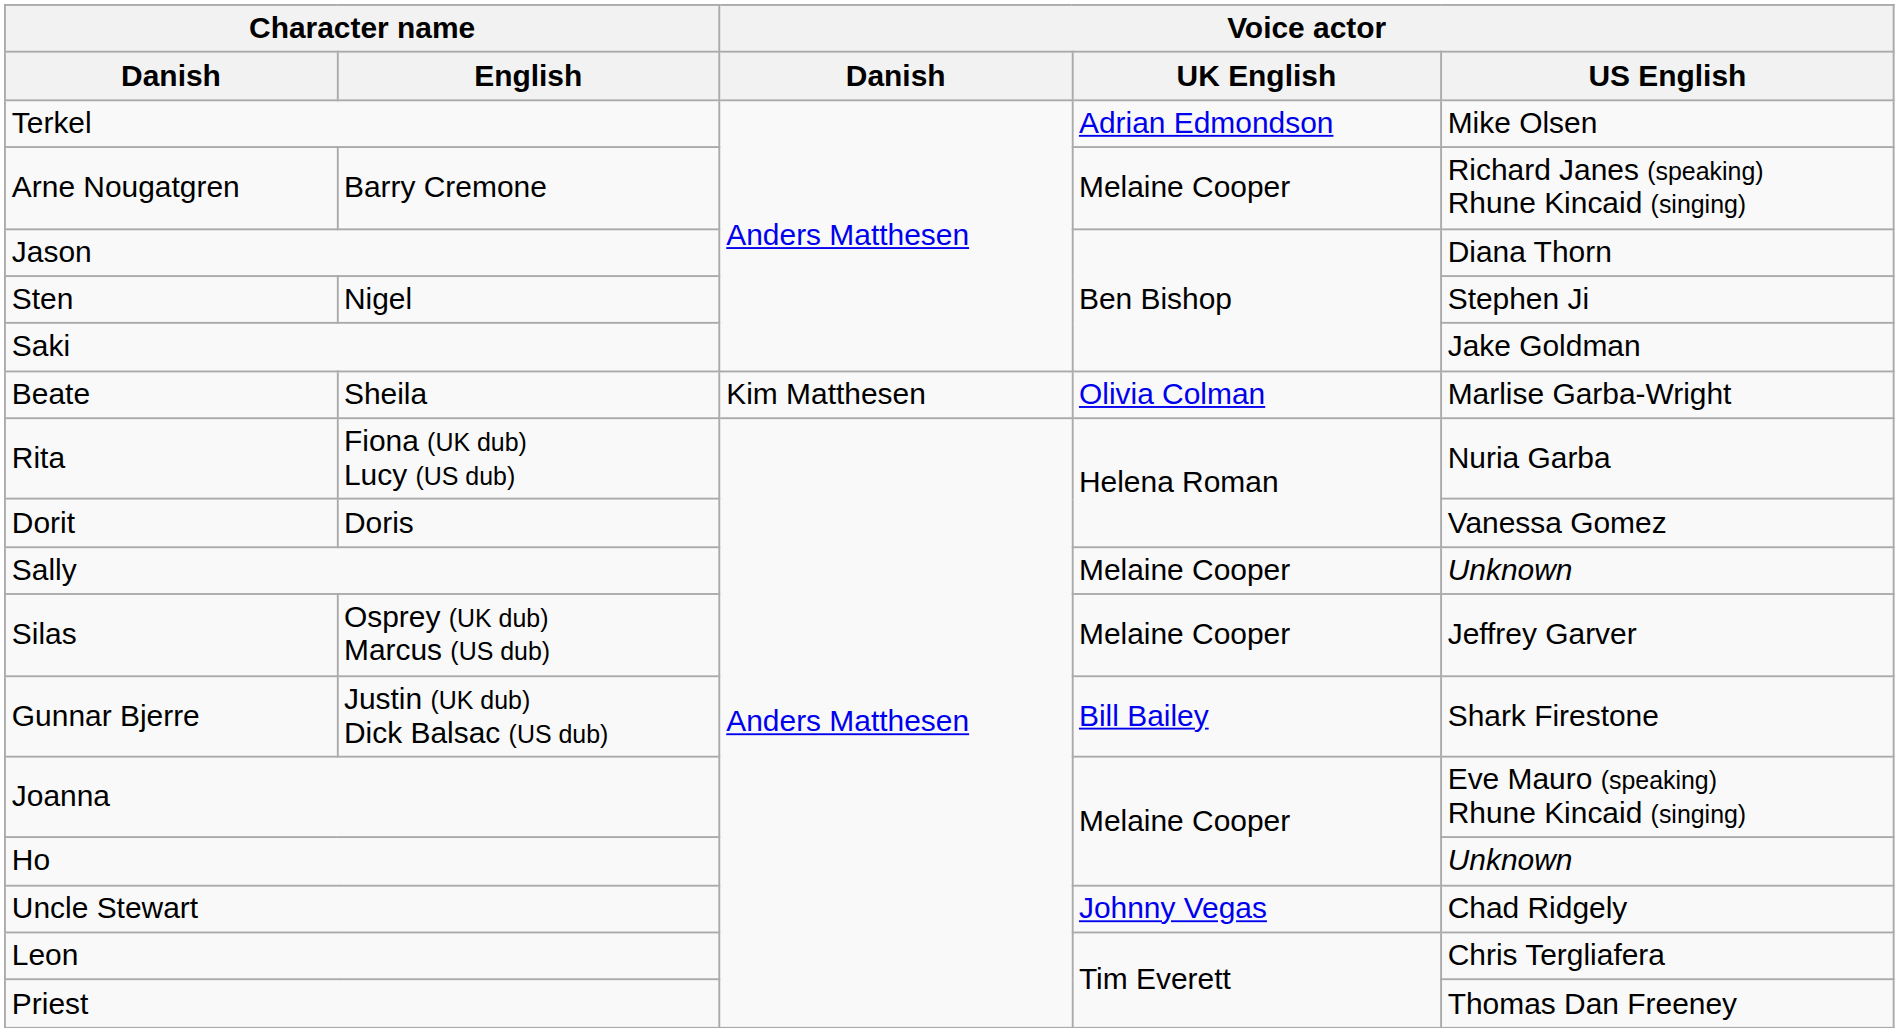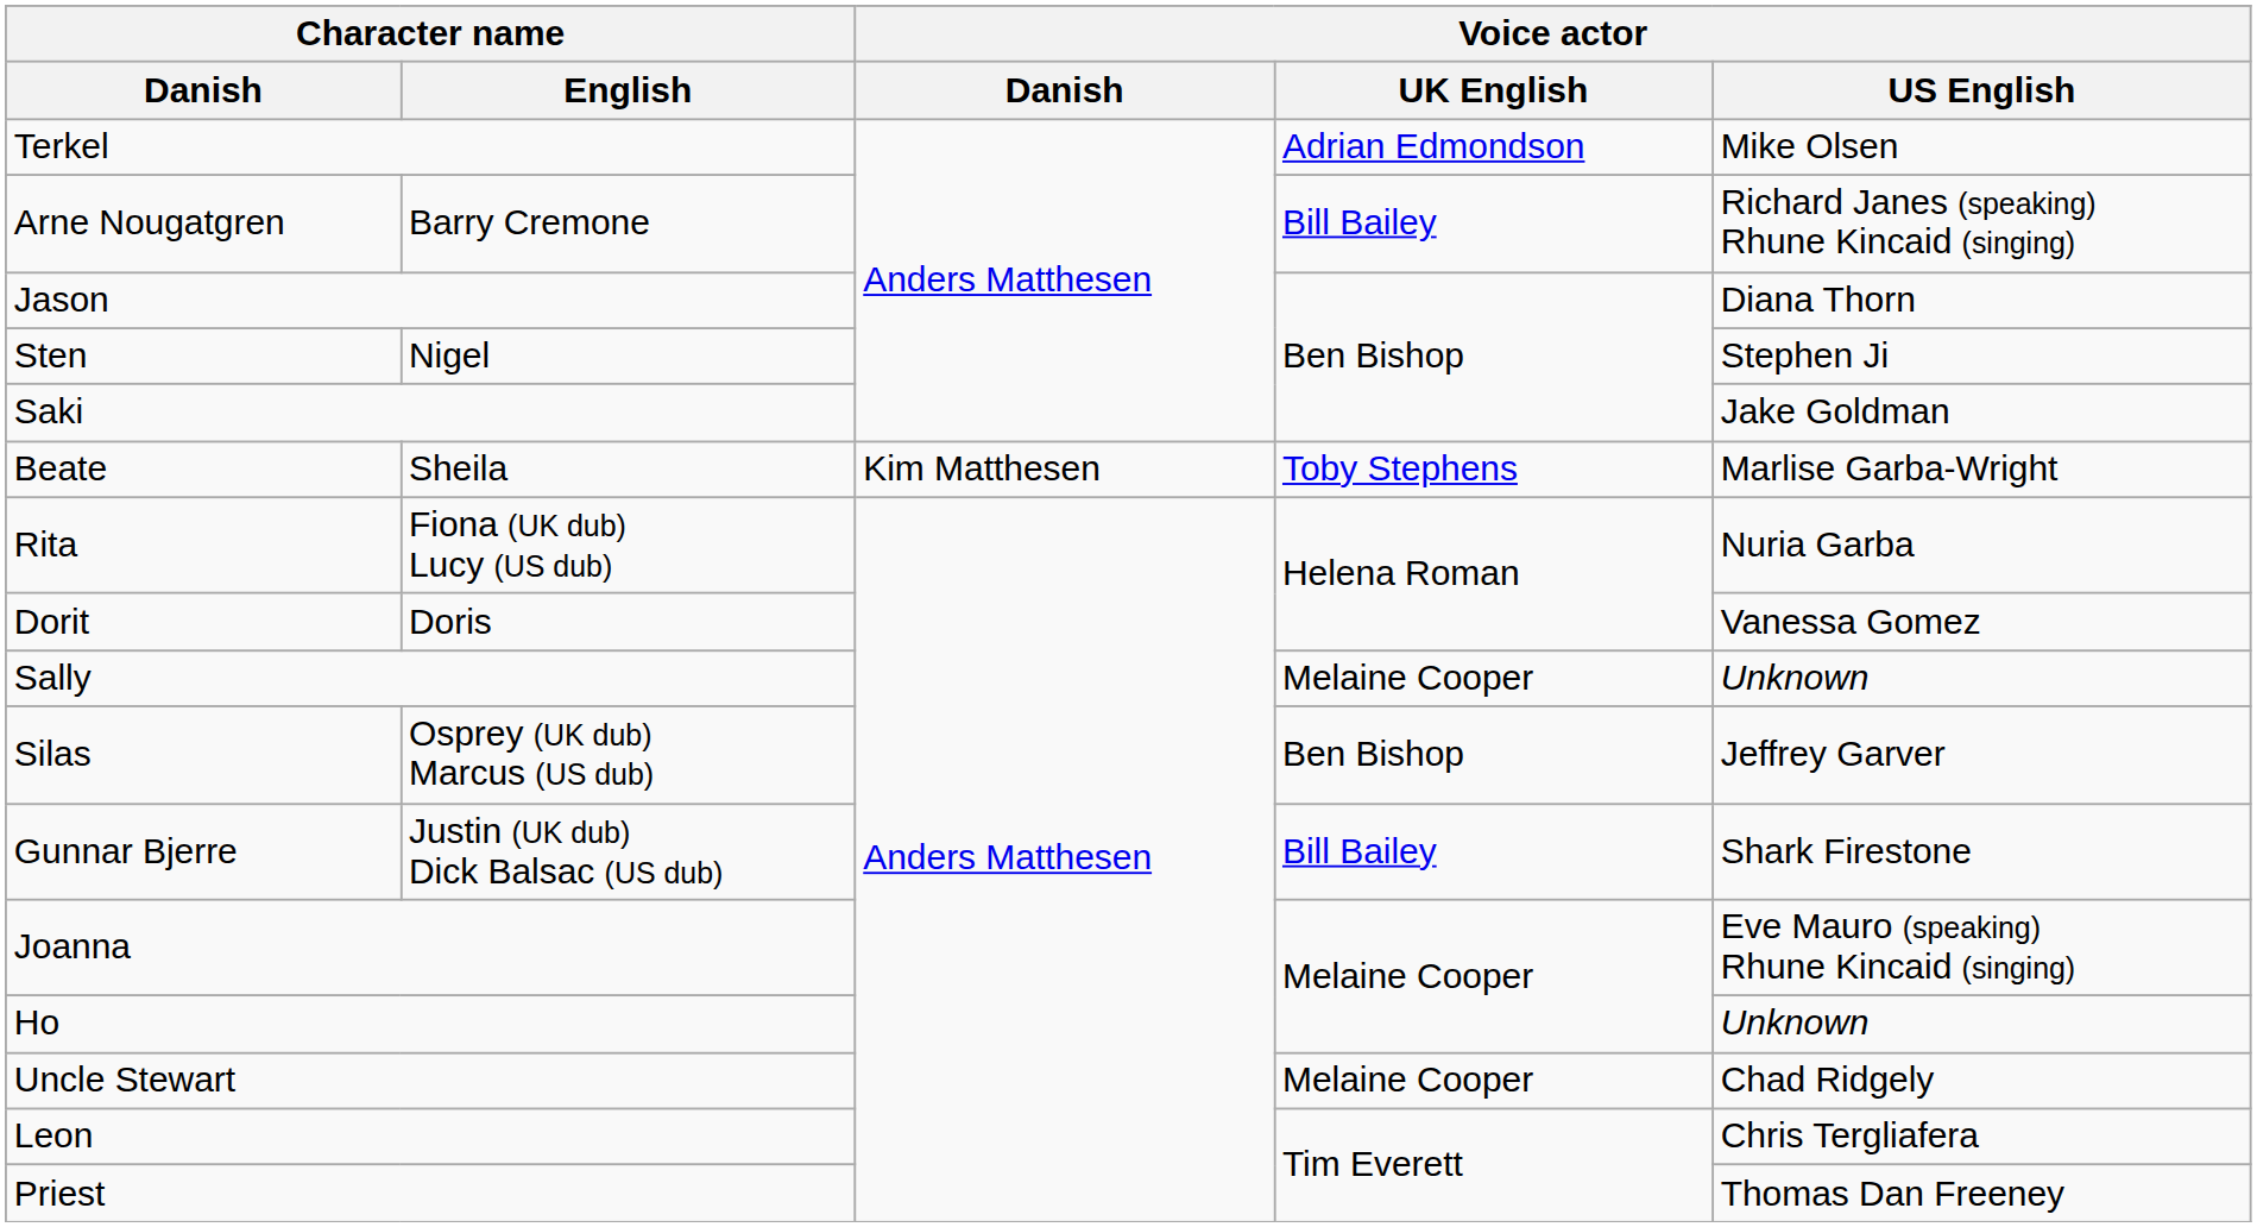Arne Nougatgren | Voice actor / UK English: Melaine Cooper -> Bill Bailey
Beate | Voice actor / UK English: Olivia Colman -> Toby Stephens
Silas | Voice actor / UK English: Melaine Cooper -> Ben Bishop
Uncle Stewart | Voice actor / UK English: Johnny Vegas -> Melaine Cooper
